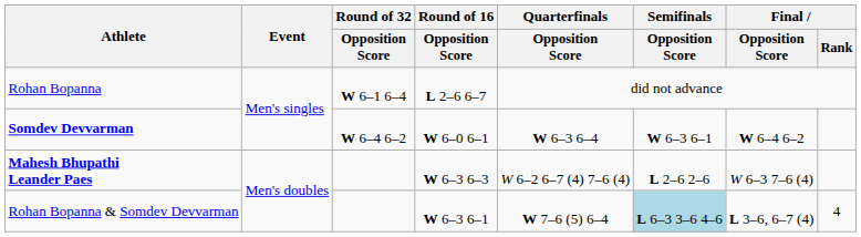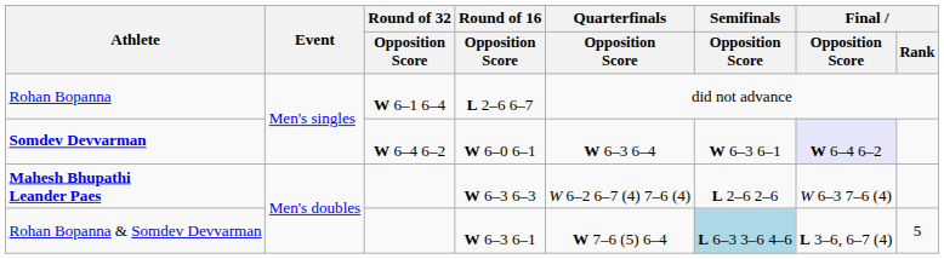Somdev Devvarman | Final / Opposition Score: no background -> lavender background
Rohan Bopanna & Somdev Devvarman | Final / Rank: 4 -> 5
